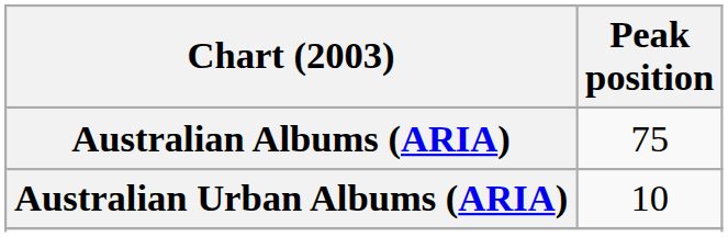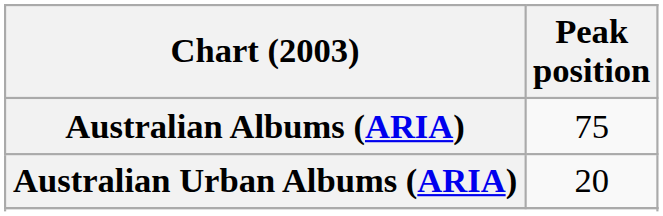Australian Urban Albums (ARIA) | Peak position: 10 -> 20
